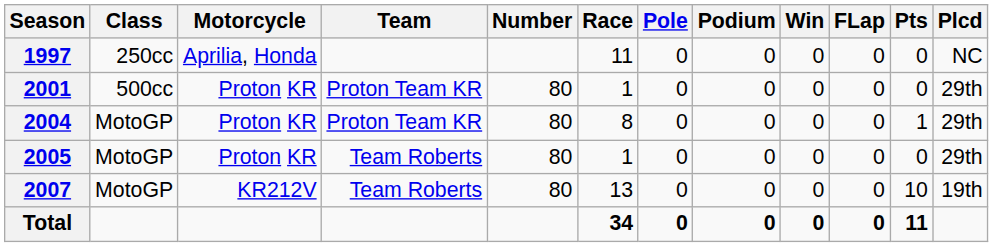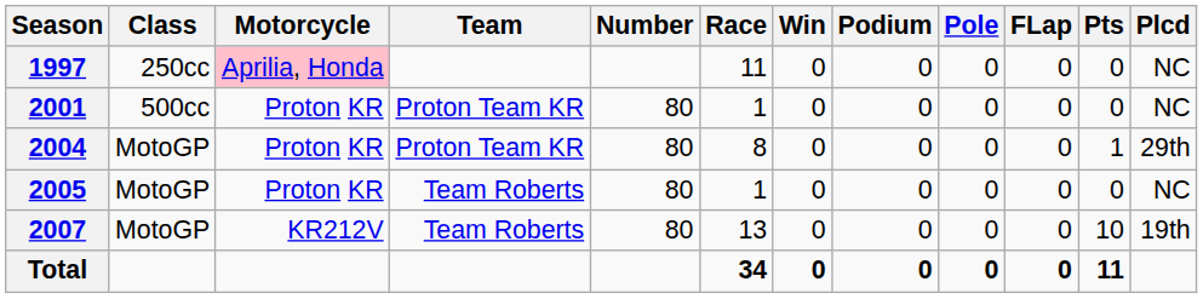columns swapped: Win <-> Pole
1997 | Motorcycle: no background -> pink background
2001 | Plcd: 29th -> NC
2005 | Plcd: 29th -> NC
